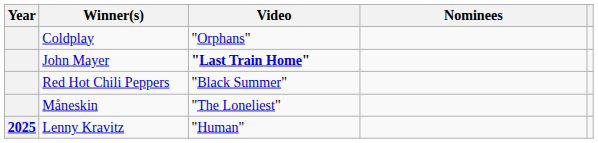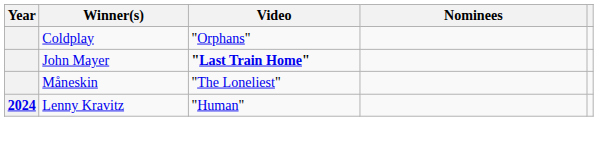- row: Red Hot Chili Peppers | "Black Summer"
Lenny Kravitz | Year: 2025 -> 2024
